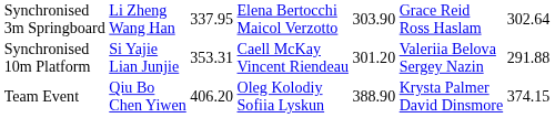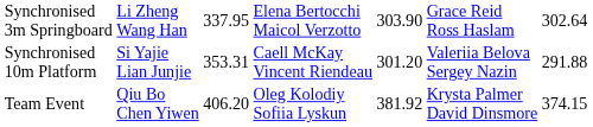Team Event | column 5: 388.90 -> 381.92
